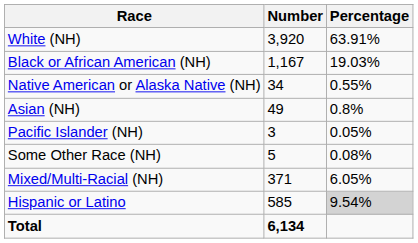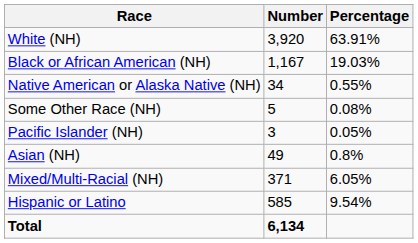rows swapped: Asian (NH) <-> Some Other Race (NH)
Hispanic or Latino | Percentage: lightgrey background -> no background
